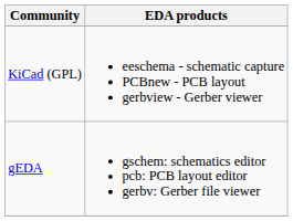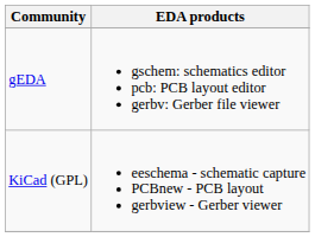rows swapped: gEDA <-> KiCad (GPL)
